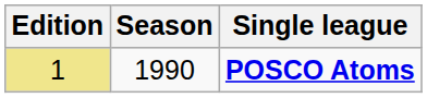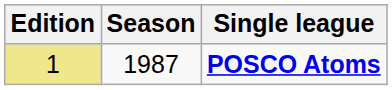POSCO Atoms | Season: 1990 -> 1987
